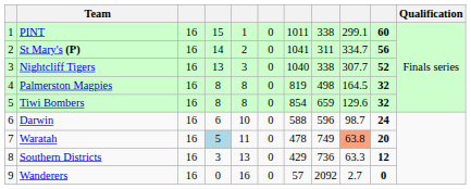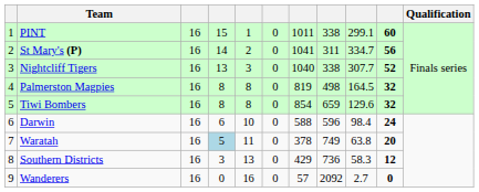Darwin | column 9: 98.7 -> 98.4
Waratah | column 7: 478 -> 378
Waratah | column 9: lightsalmon background -> no background
Southern Districts | column 9: 63.3 -> 58.3
